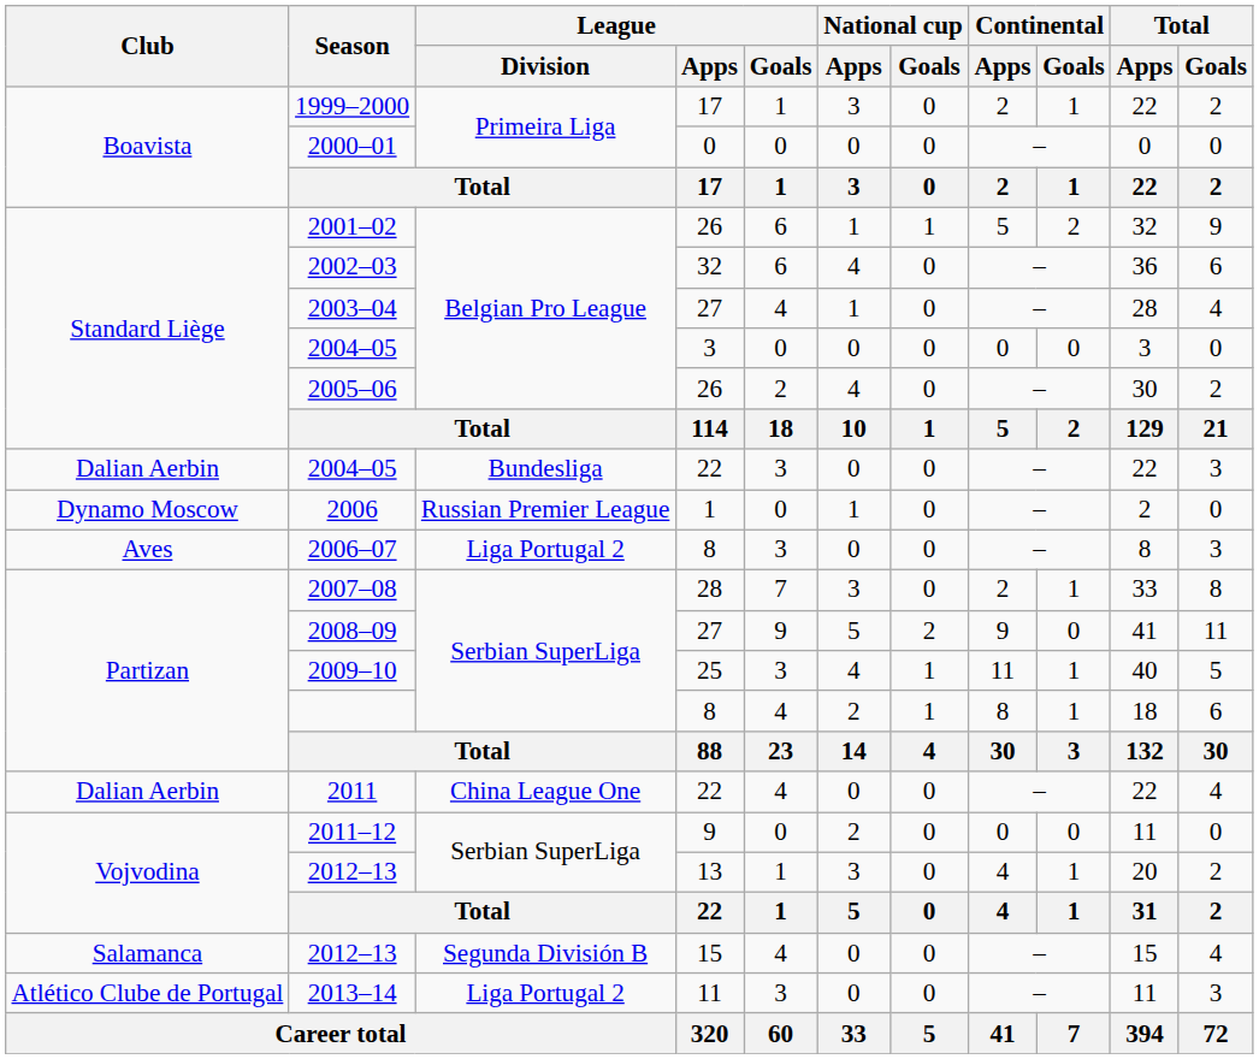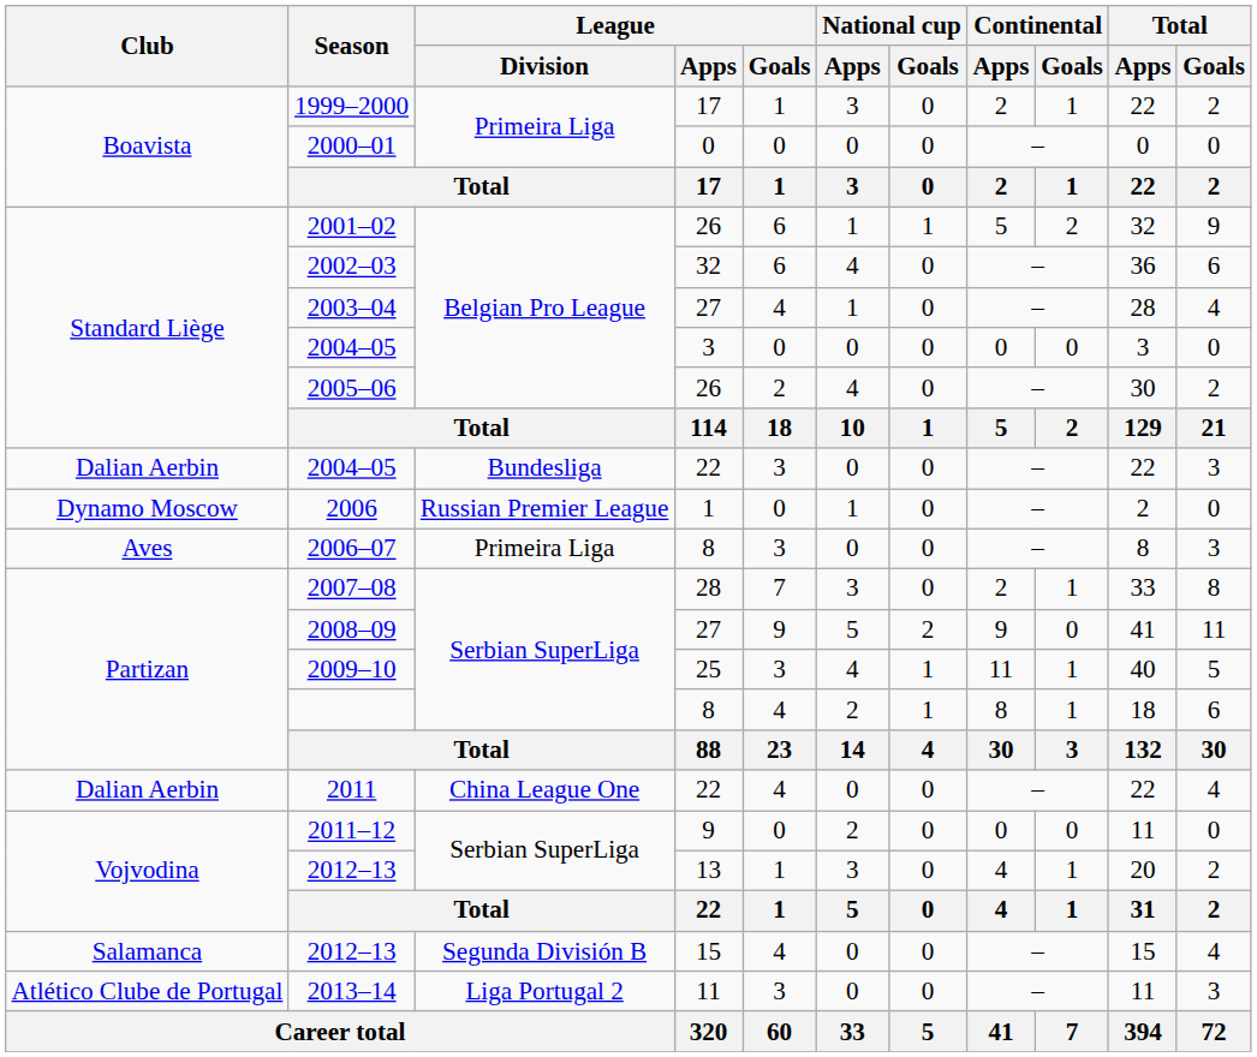2006–07 | League / Division: Liga Portugal 2 -> Primeira Liga
